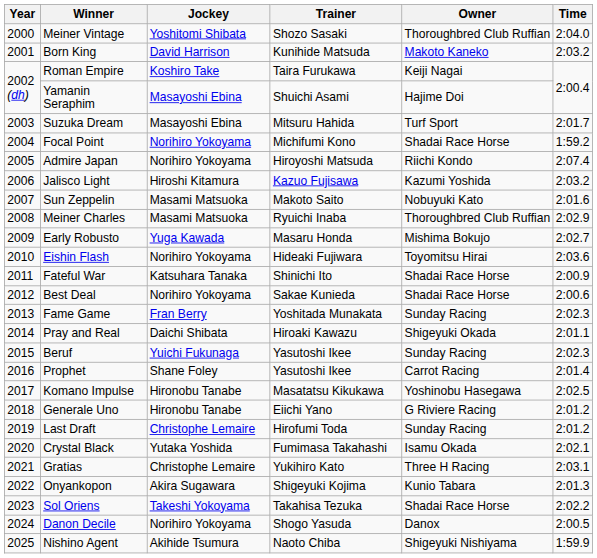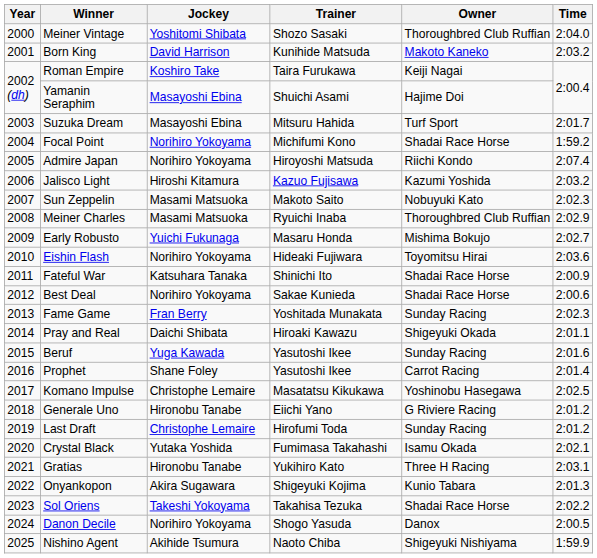Sun Zeppelin | Time: 2:01.6 -> 2:02.3
Early Robusto | Jockey: Yuga Kawada -> Yuichi Fukunaga
Beruf | Jockey: Yuichi Fukunaga -> Yuga Kawada
Beruf | Time: 2:02.3 -> 2:01.6
Komano Impulse | Jockey: Hironobu Tanabe -> Christophe Lemaire
Gratias | Jockey: Christophe Lemaire -> Hironobu Tanabe
